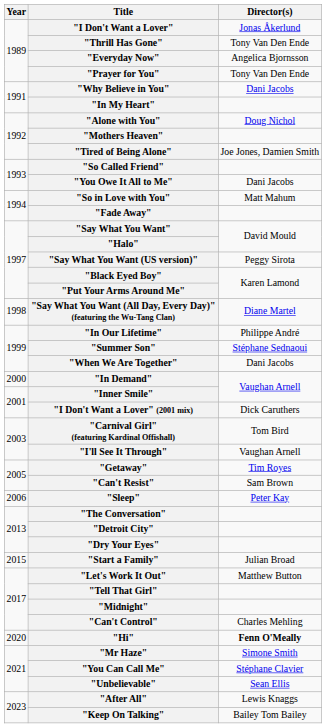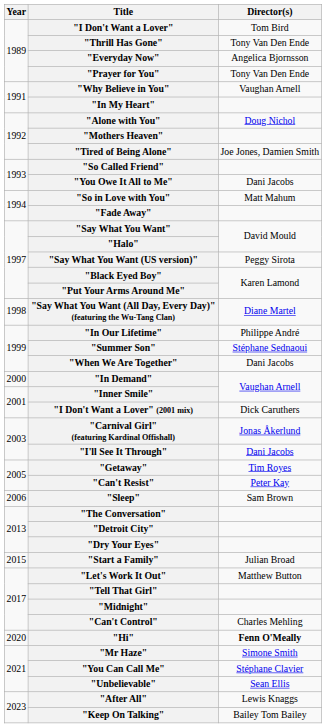"I Don't Want a Lover" | Director(s): Jonas Åkerlund -> Tom Bird
"Why Believe in You" | Director(s): Dani Jacobs -> Vaughan Arnell
"Carnival Girl" (featuring Kardinal Offishall) | Director(s): Tom Bird -> Jonas Åkerlund
"I'll See It Through" | Director(s): Vaughan Arnell -> Dani Jacobs
"Can't Resist" | Director(s): Sam Brown -> Peter Kay
"Sleep" | Director(s): Peter Kay -> Sam Brown
